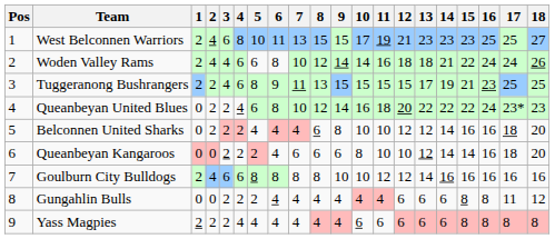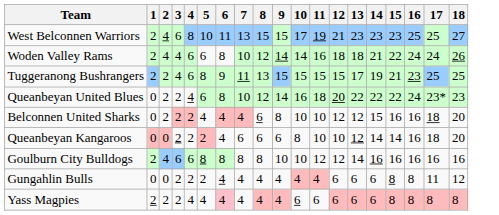- column: Pos | 1 | 2 | 3 | 4 | 5 | 6 | 7 | 8 | 9
Belconnen United Sharks | 14: 14 -> 15
Yass Magpies | 6: no background -> pink background
